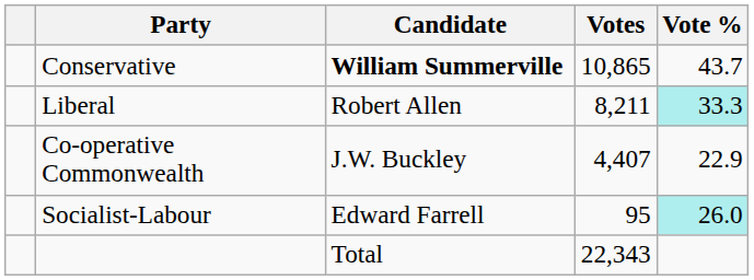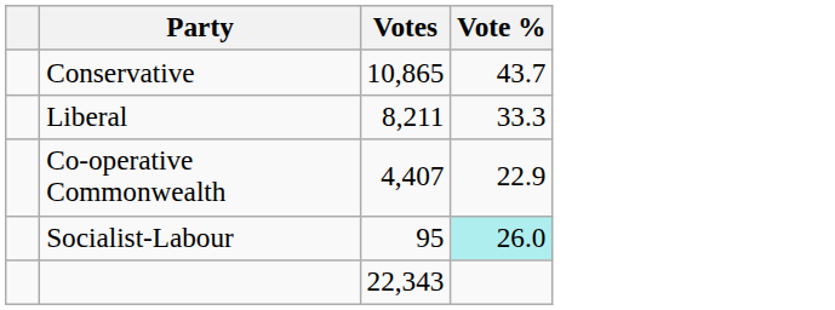- column: Candidate | William Summerville | Robert Allen | J.W. Buckley | Edward Farrell | Total
Liberal | Vote %: paleturquoise background -> no background
